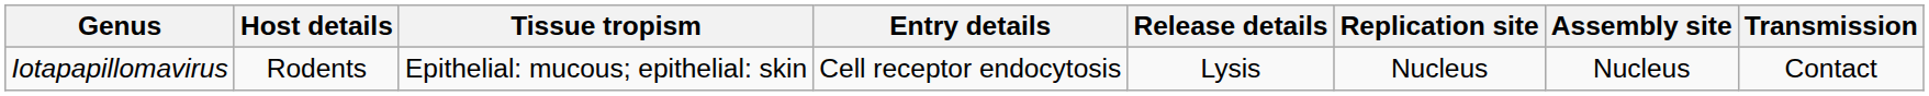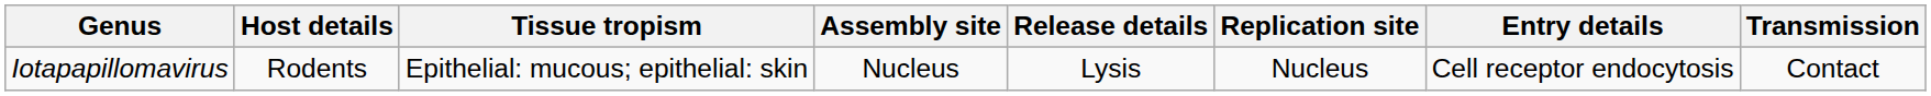columns swapped: Entry details <-> Assembly site
